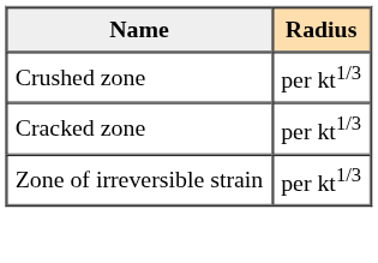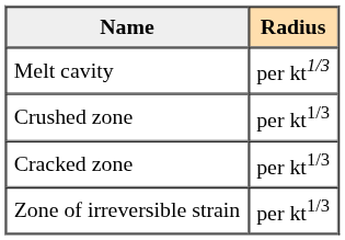+ row: Melt cavity | per kt1/3
